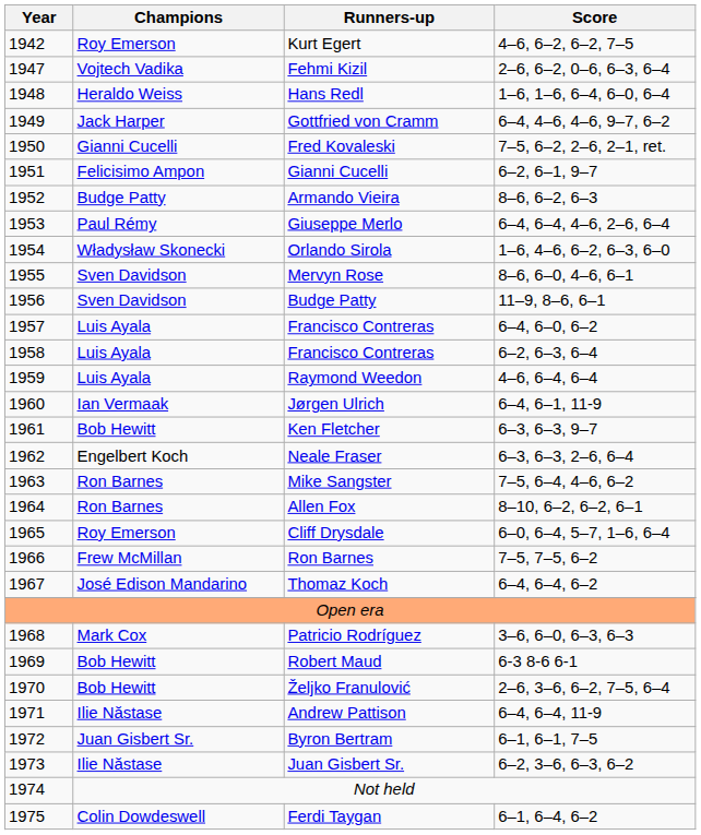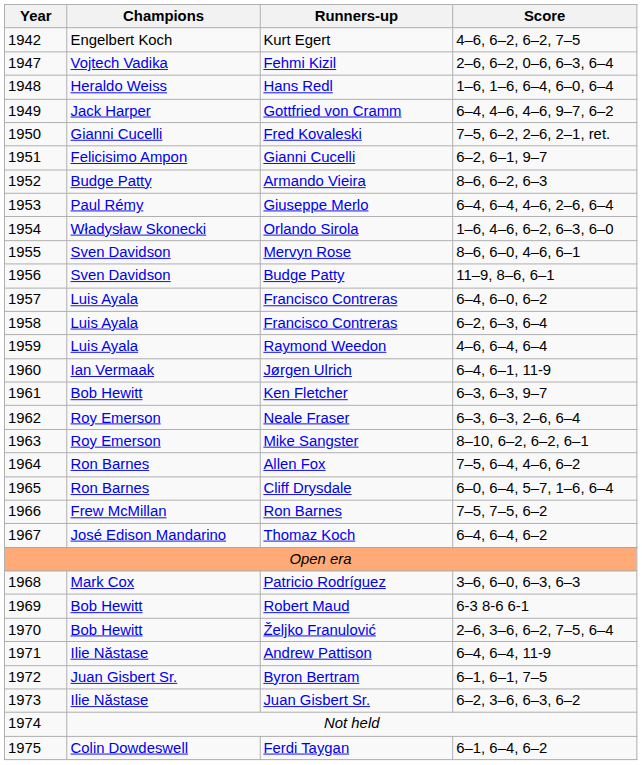Kurt Egert | Champions: Roy Emerson -> Engelbert Koch
Neale Fraser | Champions: Engelbert Koch -> Roy Emerson
Mike Sangster | Champions: Ron Barnes -> Roy Emerson
Mike Sangster | Score: 7–5, 6–4, 4–6, 6–2 -> 8–10, 6–2, 6–2, 6–1
Allen Fox | Score: 8–10, 6–2, 6–2, 6–1 -> 7–5, 6–4, 4–6, 6–2
Cliff Drysdale | Champions: Roy Emerson -> Ron Barnes
